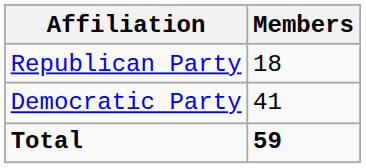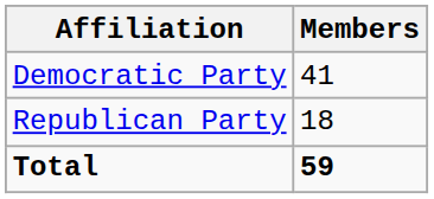rows swapped: Democratic Party <-> Republican Party
